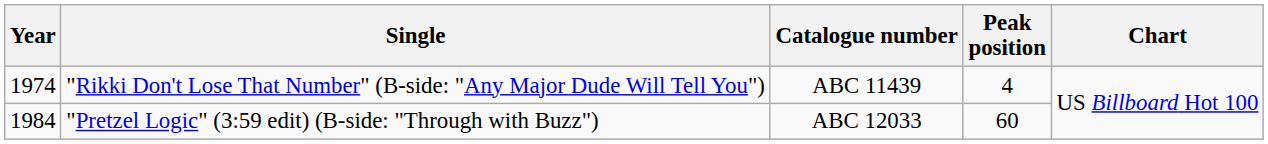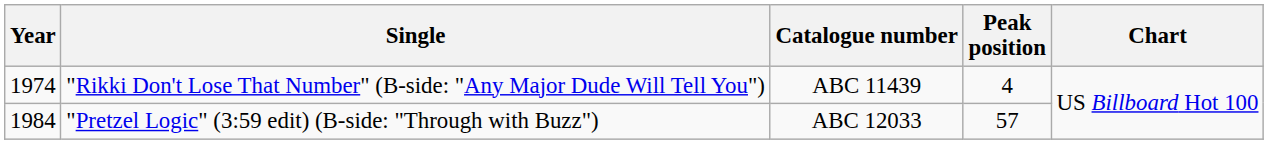"Pretzel Logic" (3:59 edit) (B-side: "Through with Buzz") | Peak position: 60 -> 57
